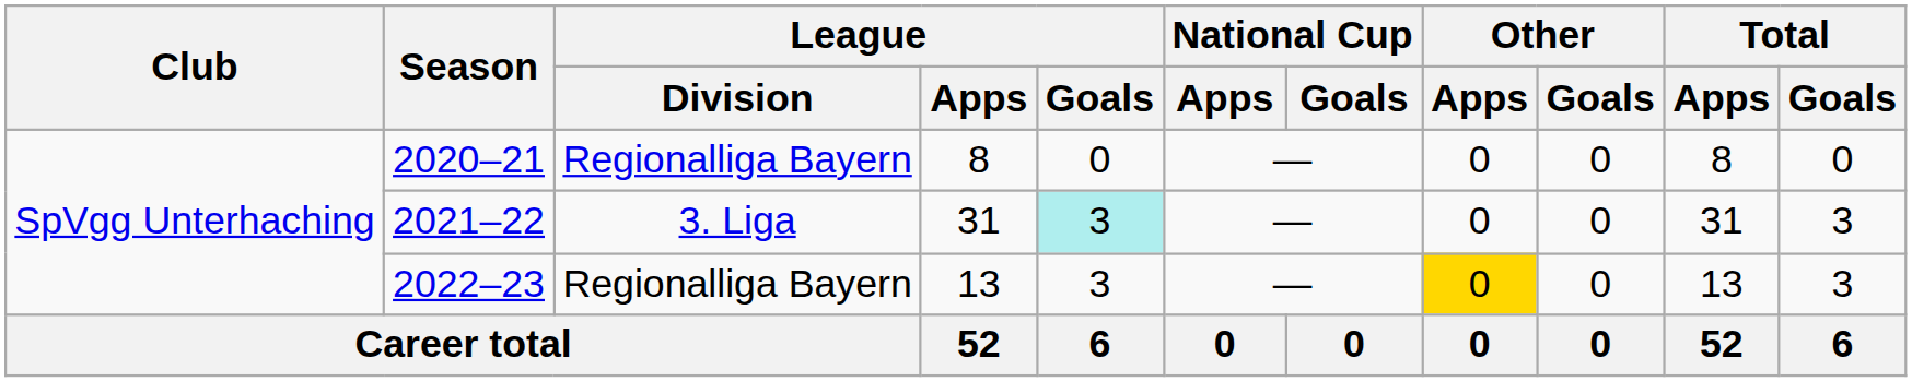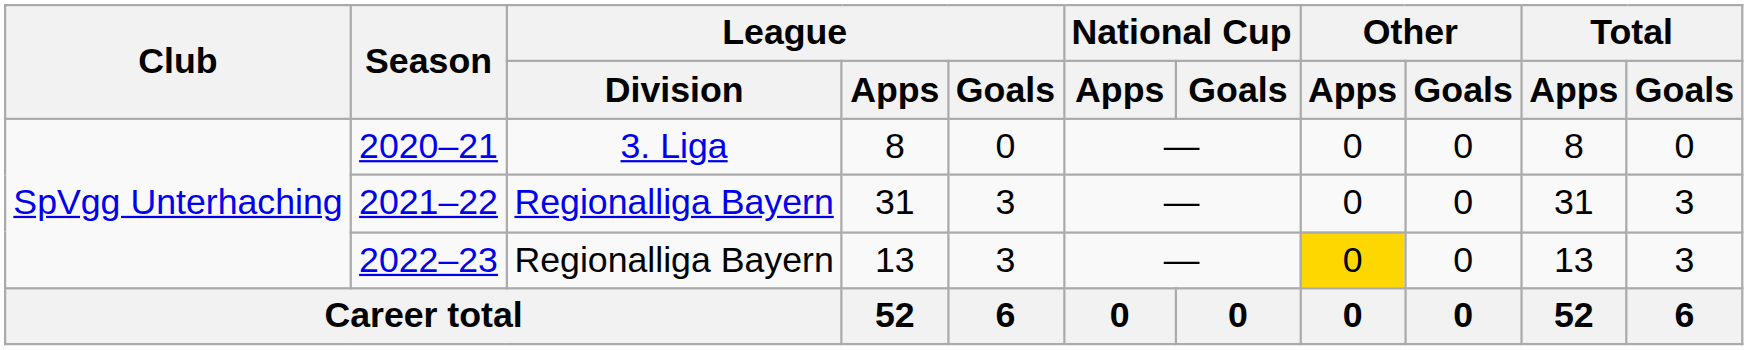2020–21 | League / Division: Regionalliga Bayern -> 3. Liga
2021–22 | League / Division: 3. Liga -> Regionalliga Bayern
2021–22 | League / Goals: paleturquoise background -> no background
